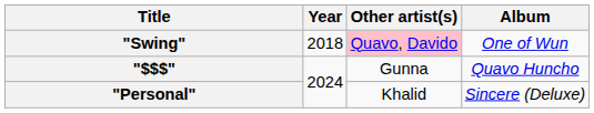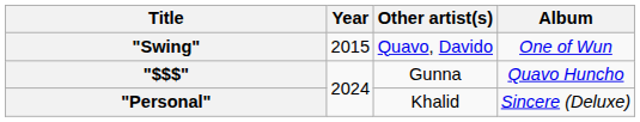"Swing" | Year: 2018 -> 2015
"Swing" | Other artist(s): pink background -> no background
